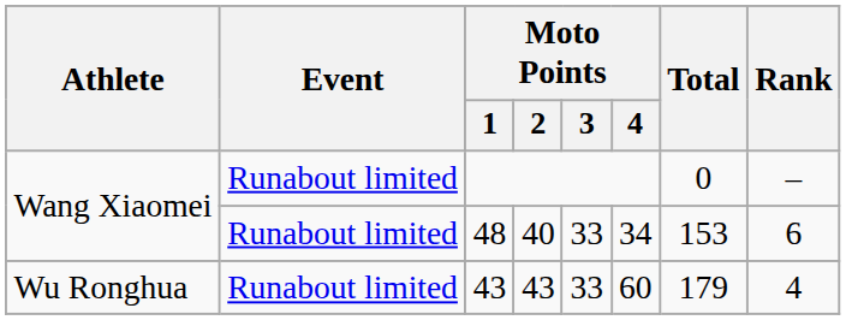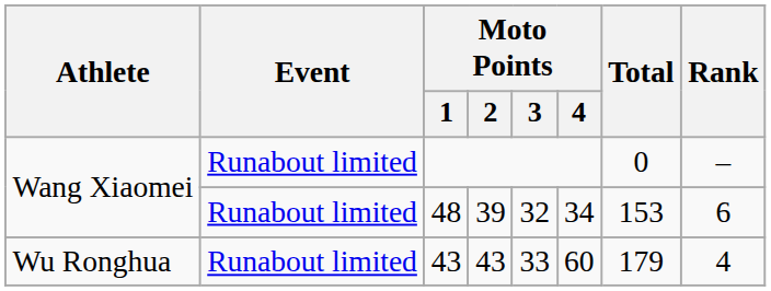48 | Moto Points / 2: 40 -> 39
48 | Moto Points / 3: 33 -> 32
